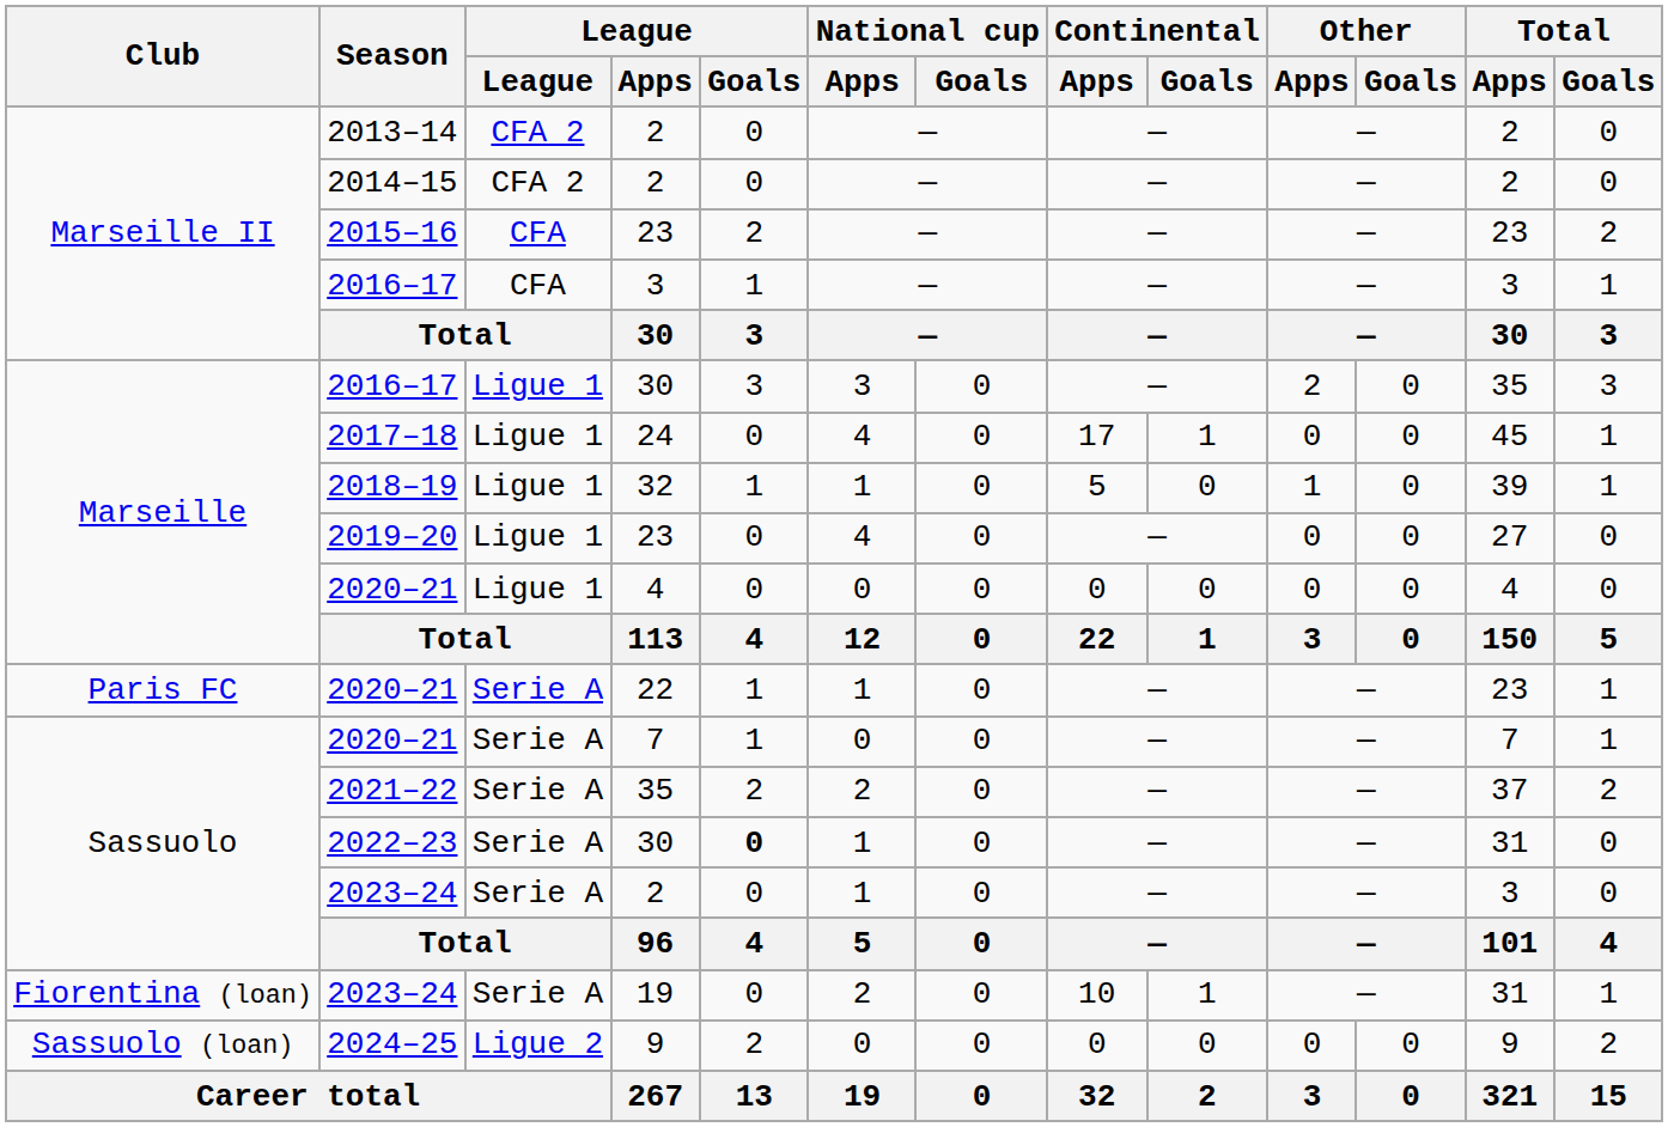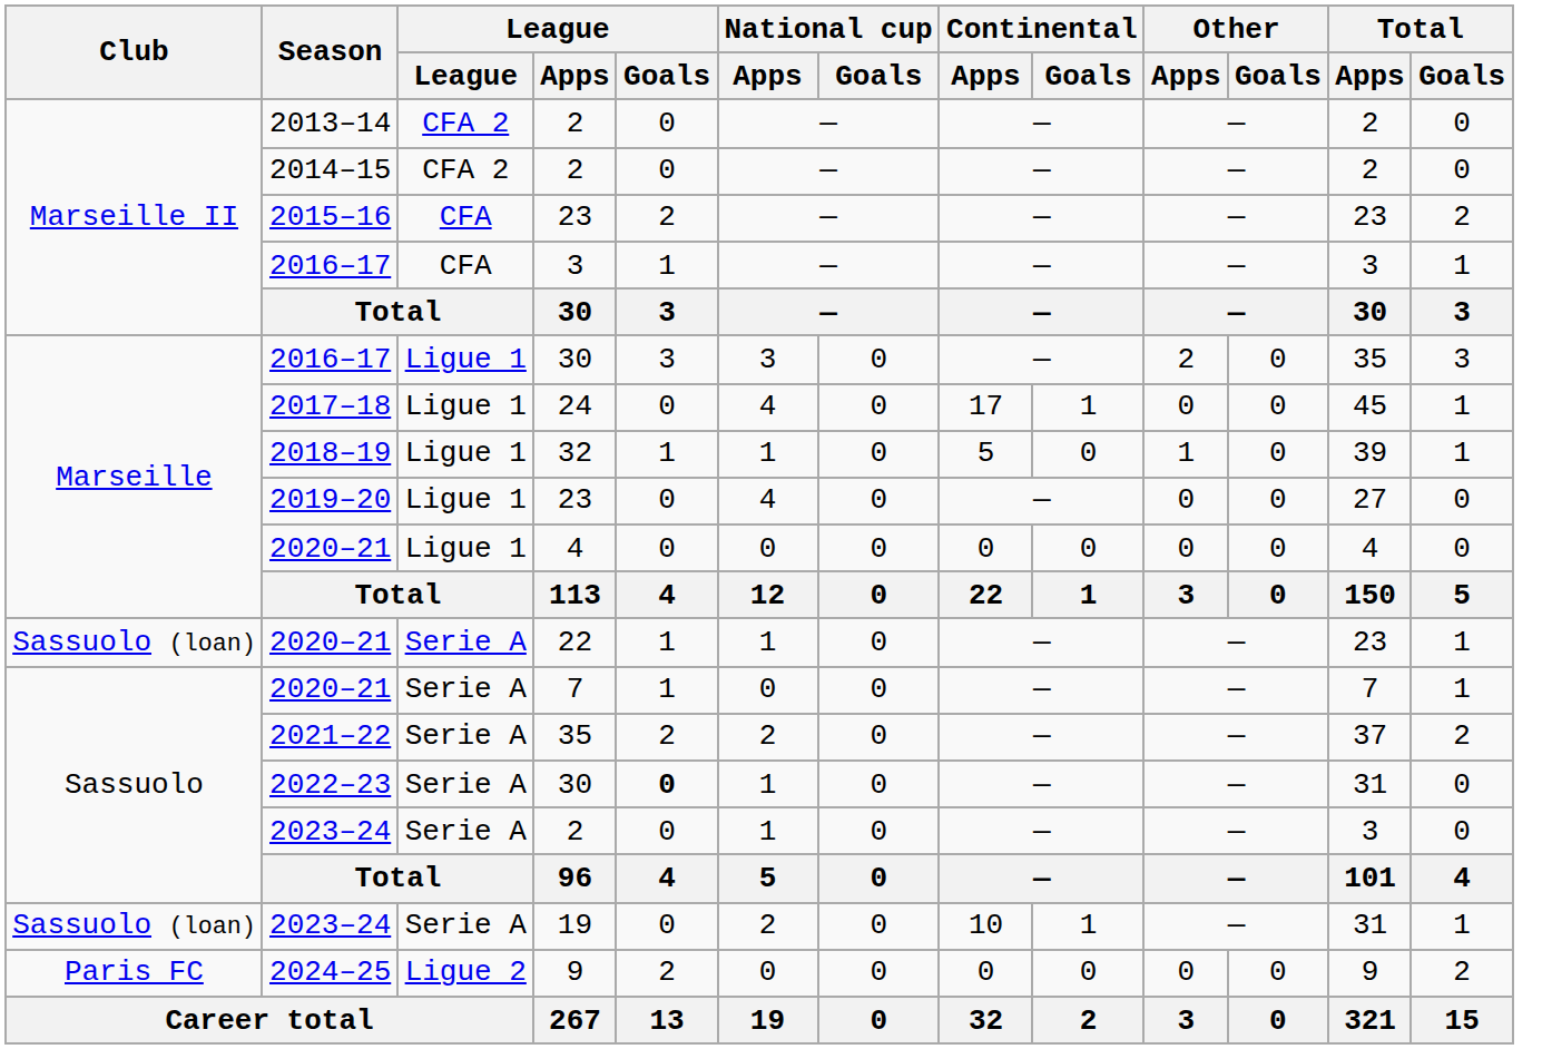2020–21 / 22 | Club: Paris FC -> Sassuolo (loan)
2023–24 / 19 | Club: Fiorentina (loan) -> Sassuolo (loan)
2024–25 | Club: Sassuolo (loan) -> Paris FC
